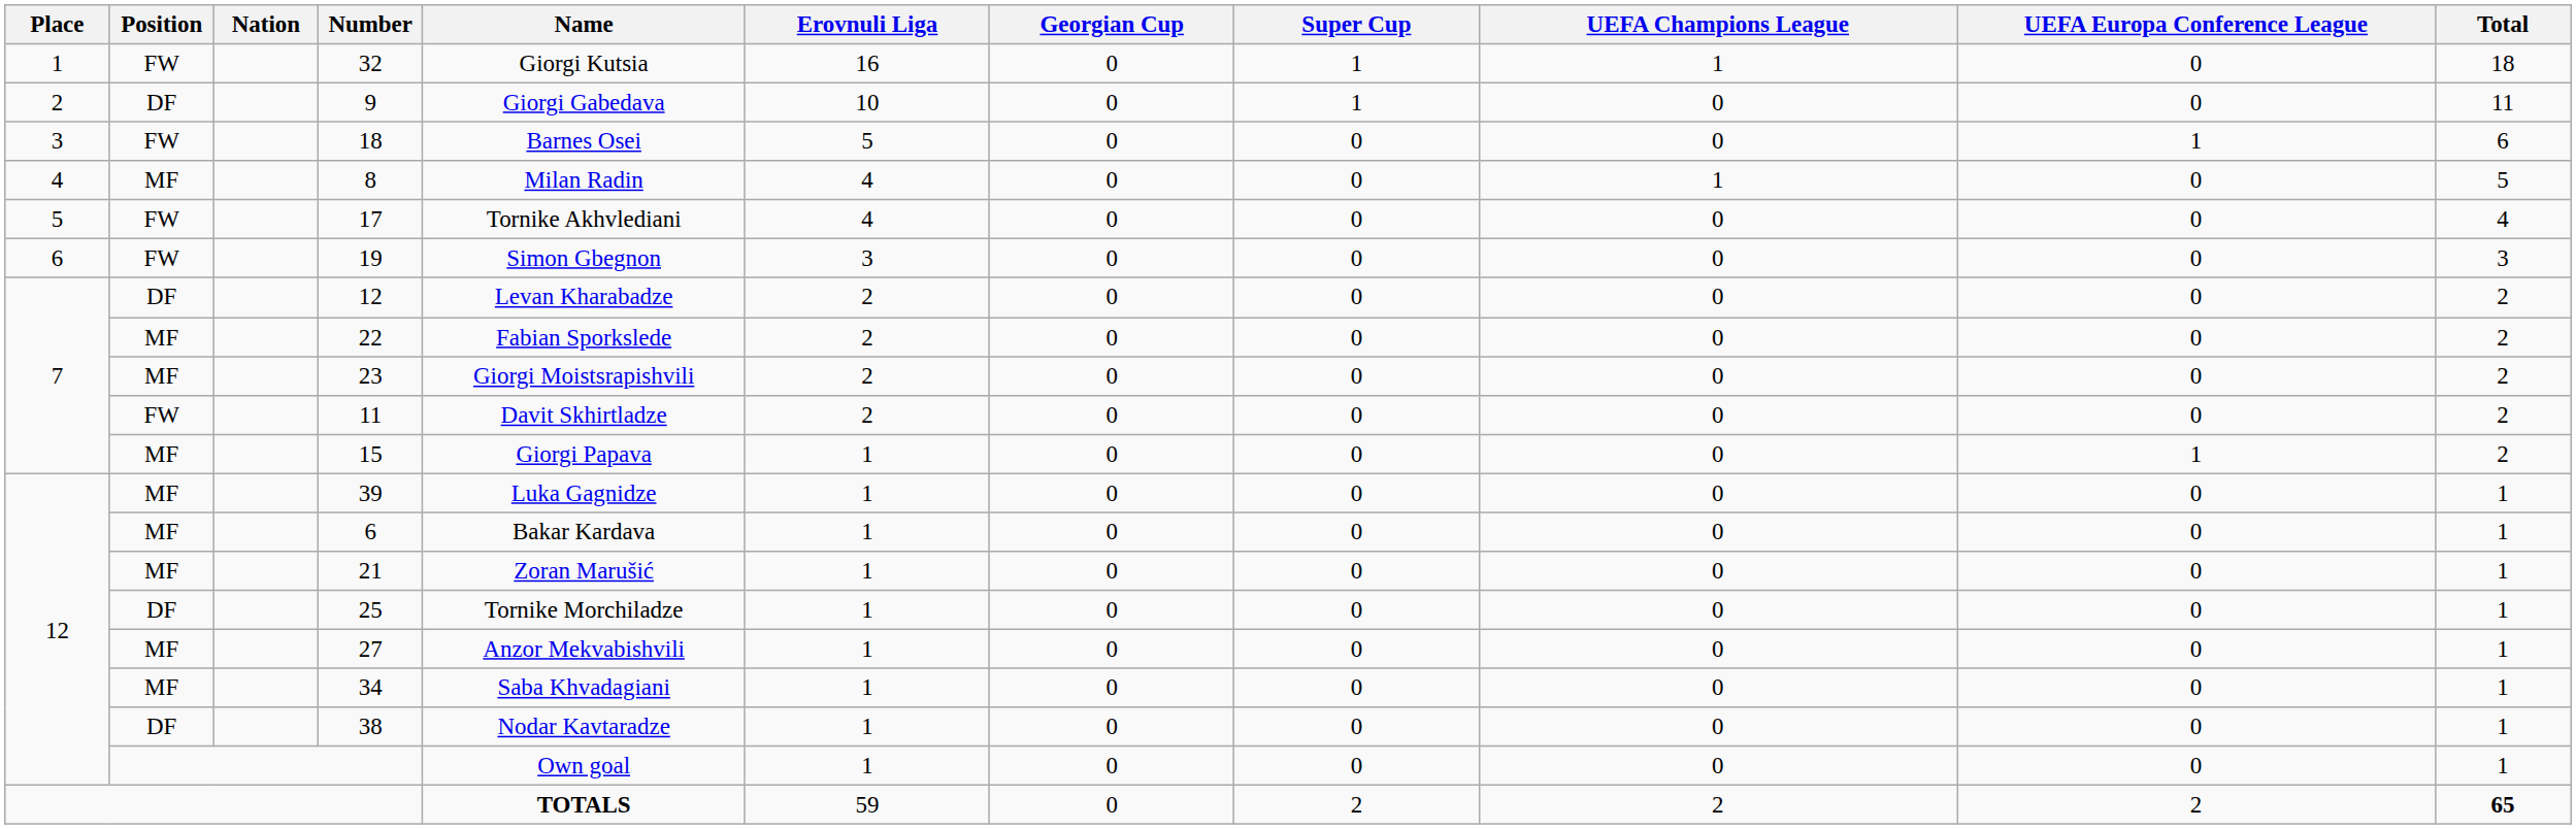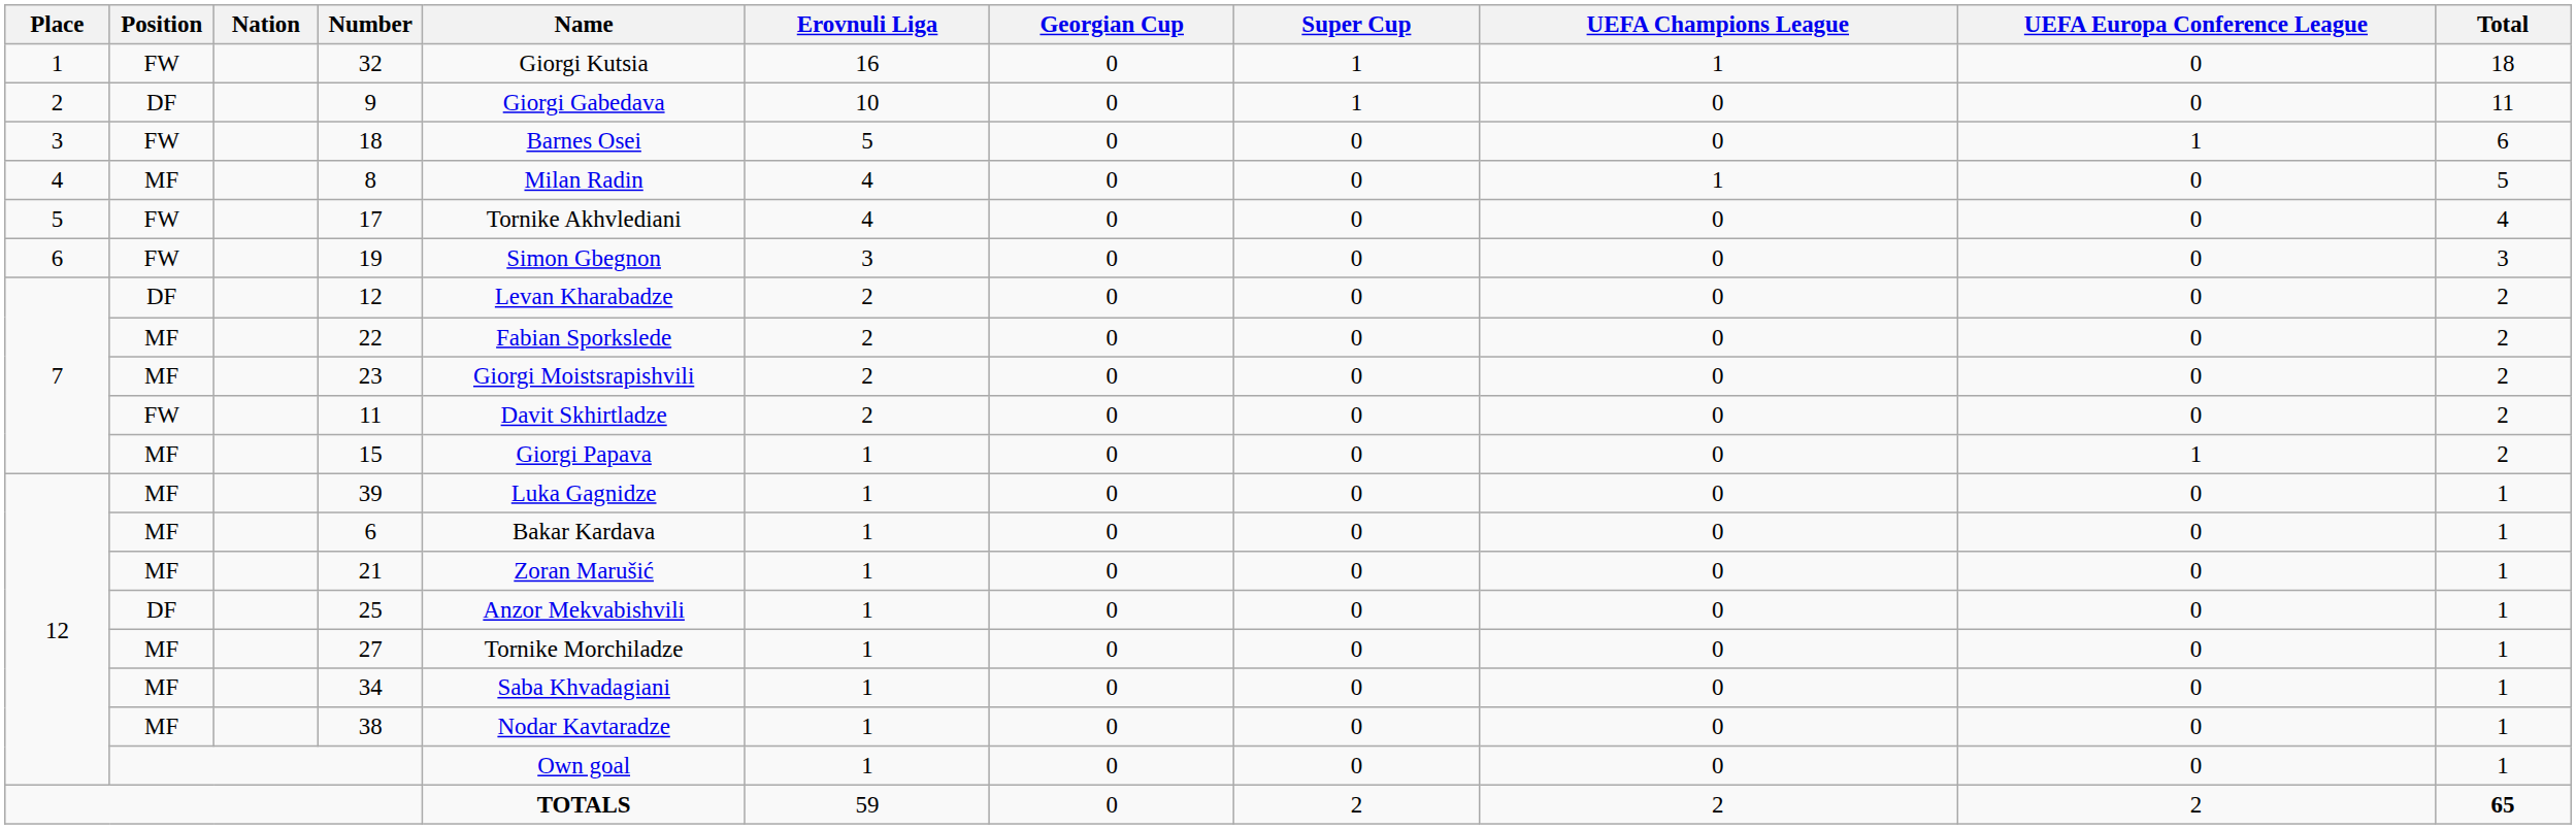25 | Name: Tornike Morchiladze -> Anzor Mekvabishvili
27 | Name: Anzor Mekvabishvili -> Tornike Morchiladze
38 | Position: DF -> MF
